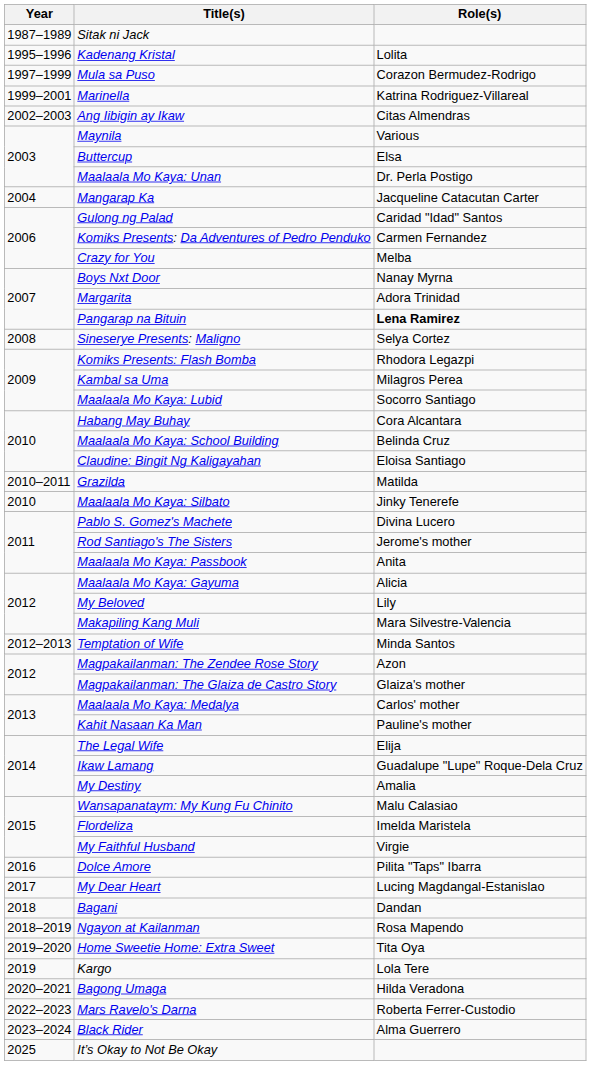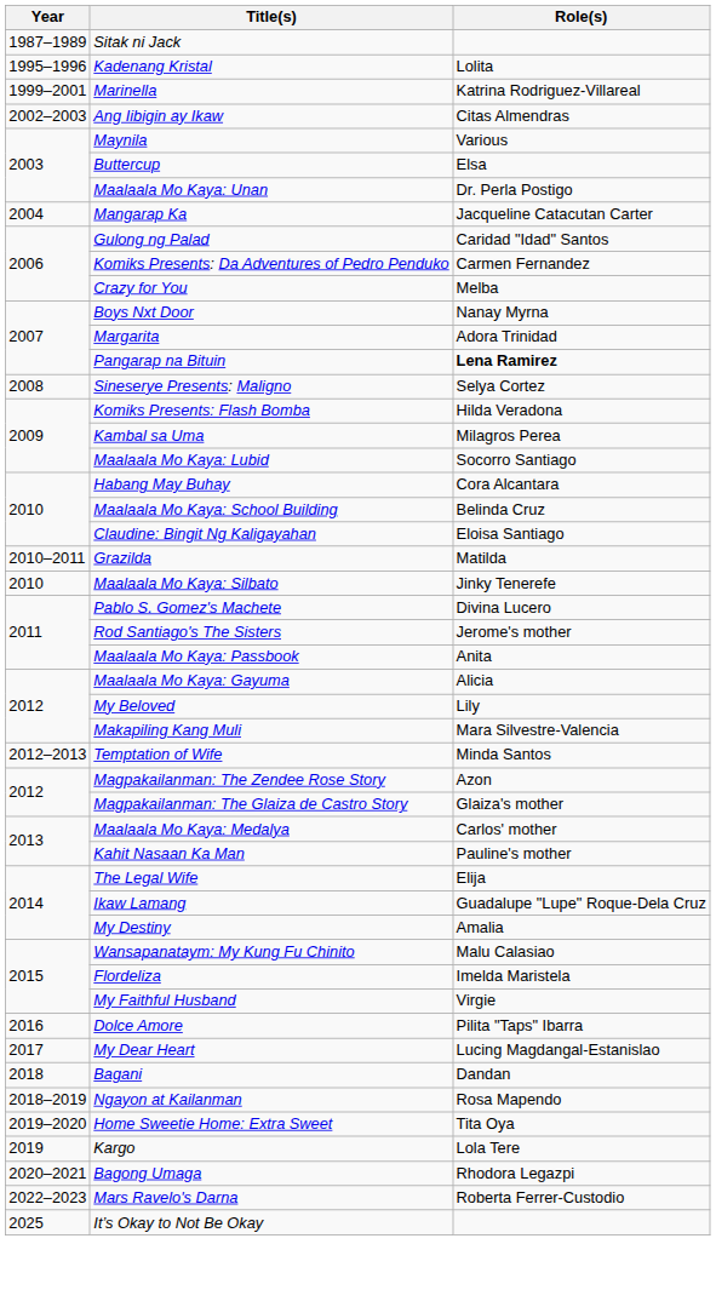- row: 1997–1999 | Mula sa Puso | Corazon Bermudez-Rodrigo
Komiks Presents: Flash Bomba | Role(s): Rhodora Legazpi -> Hilda Veradona
Bagong Umaga | Role(s): Hilda Veradona -> Rhodora Legazpi
- row: 2023–2024 | Black Rider | Alma Guerrero
